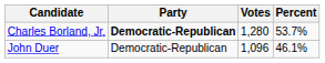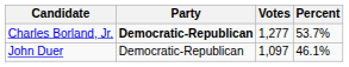Charles Borland, Jr. | Votes: 1,280 -> 1,277
John Duer | Votes: 1,096 -> 1,097
